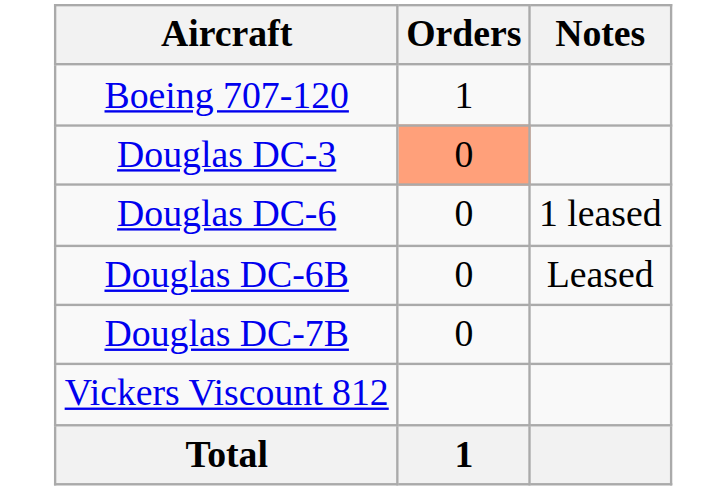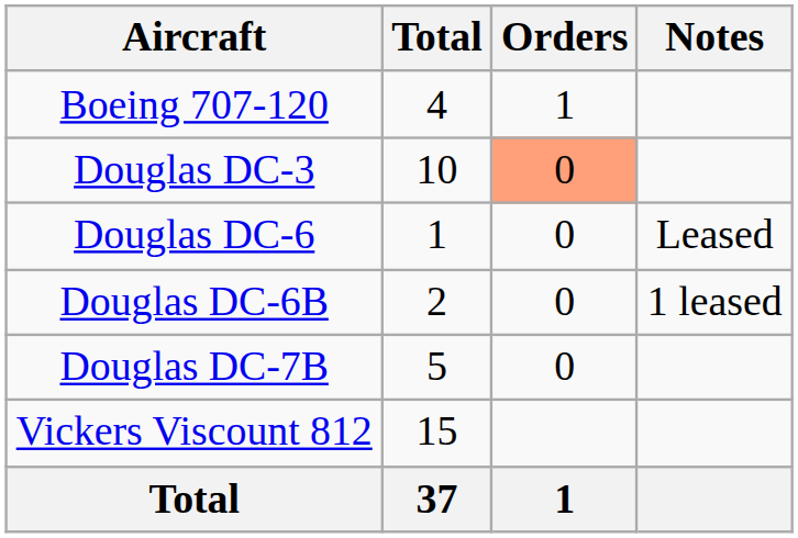+ column: Total | 4 | 10 | 1 | 2 | 5 | 15 | 37
Douglas DC-6 | Notes: 1 leased -> Leased
Douglas DC-6B | Notes: Leased -> 1 leased
